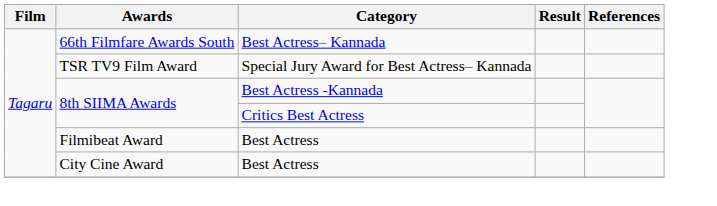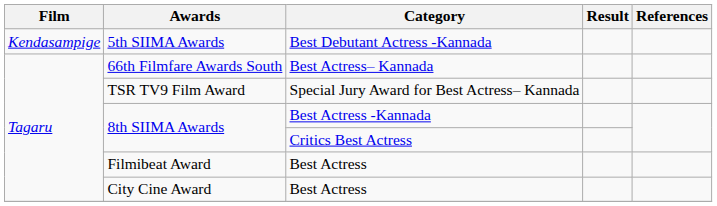+ row: Kendasampige | 5th SIIMA Awards | Best Debutant Actress -Kannada
